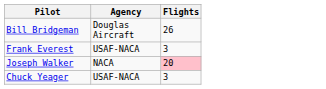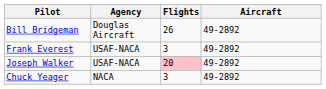+ column: Aircraft | 49-2892 | 49-2892 | 49-2892 | 49-2892
Joseph Walker | Agency: NACA -> USAF-NACA
Chuck Yeager | Agency: USAF-NACA -> NACA
